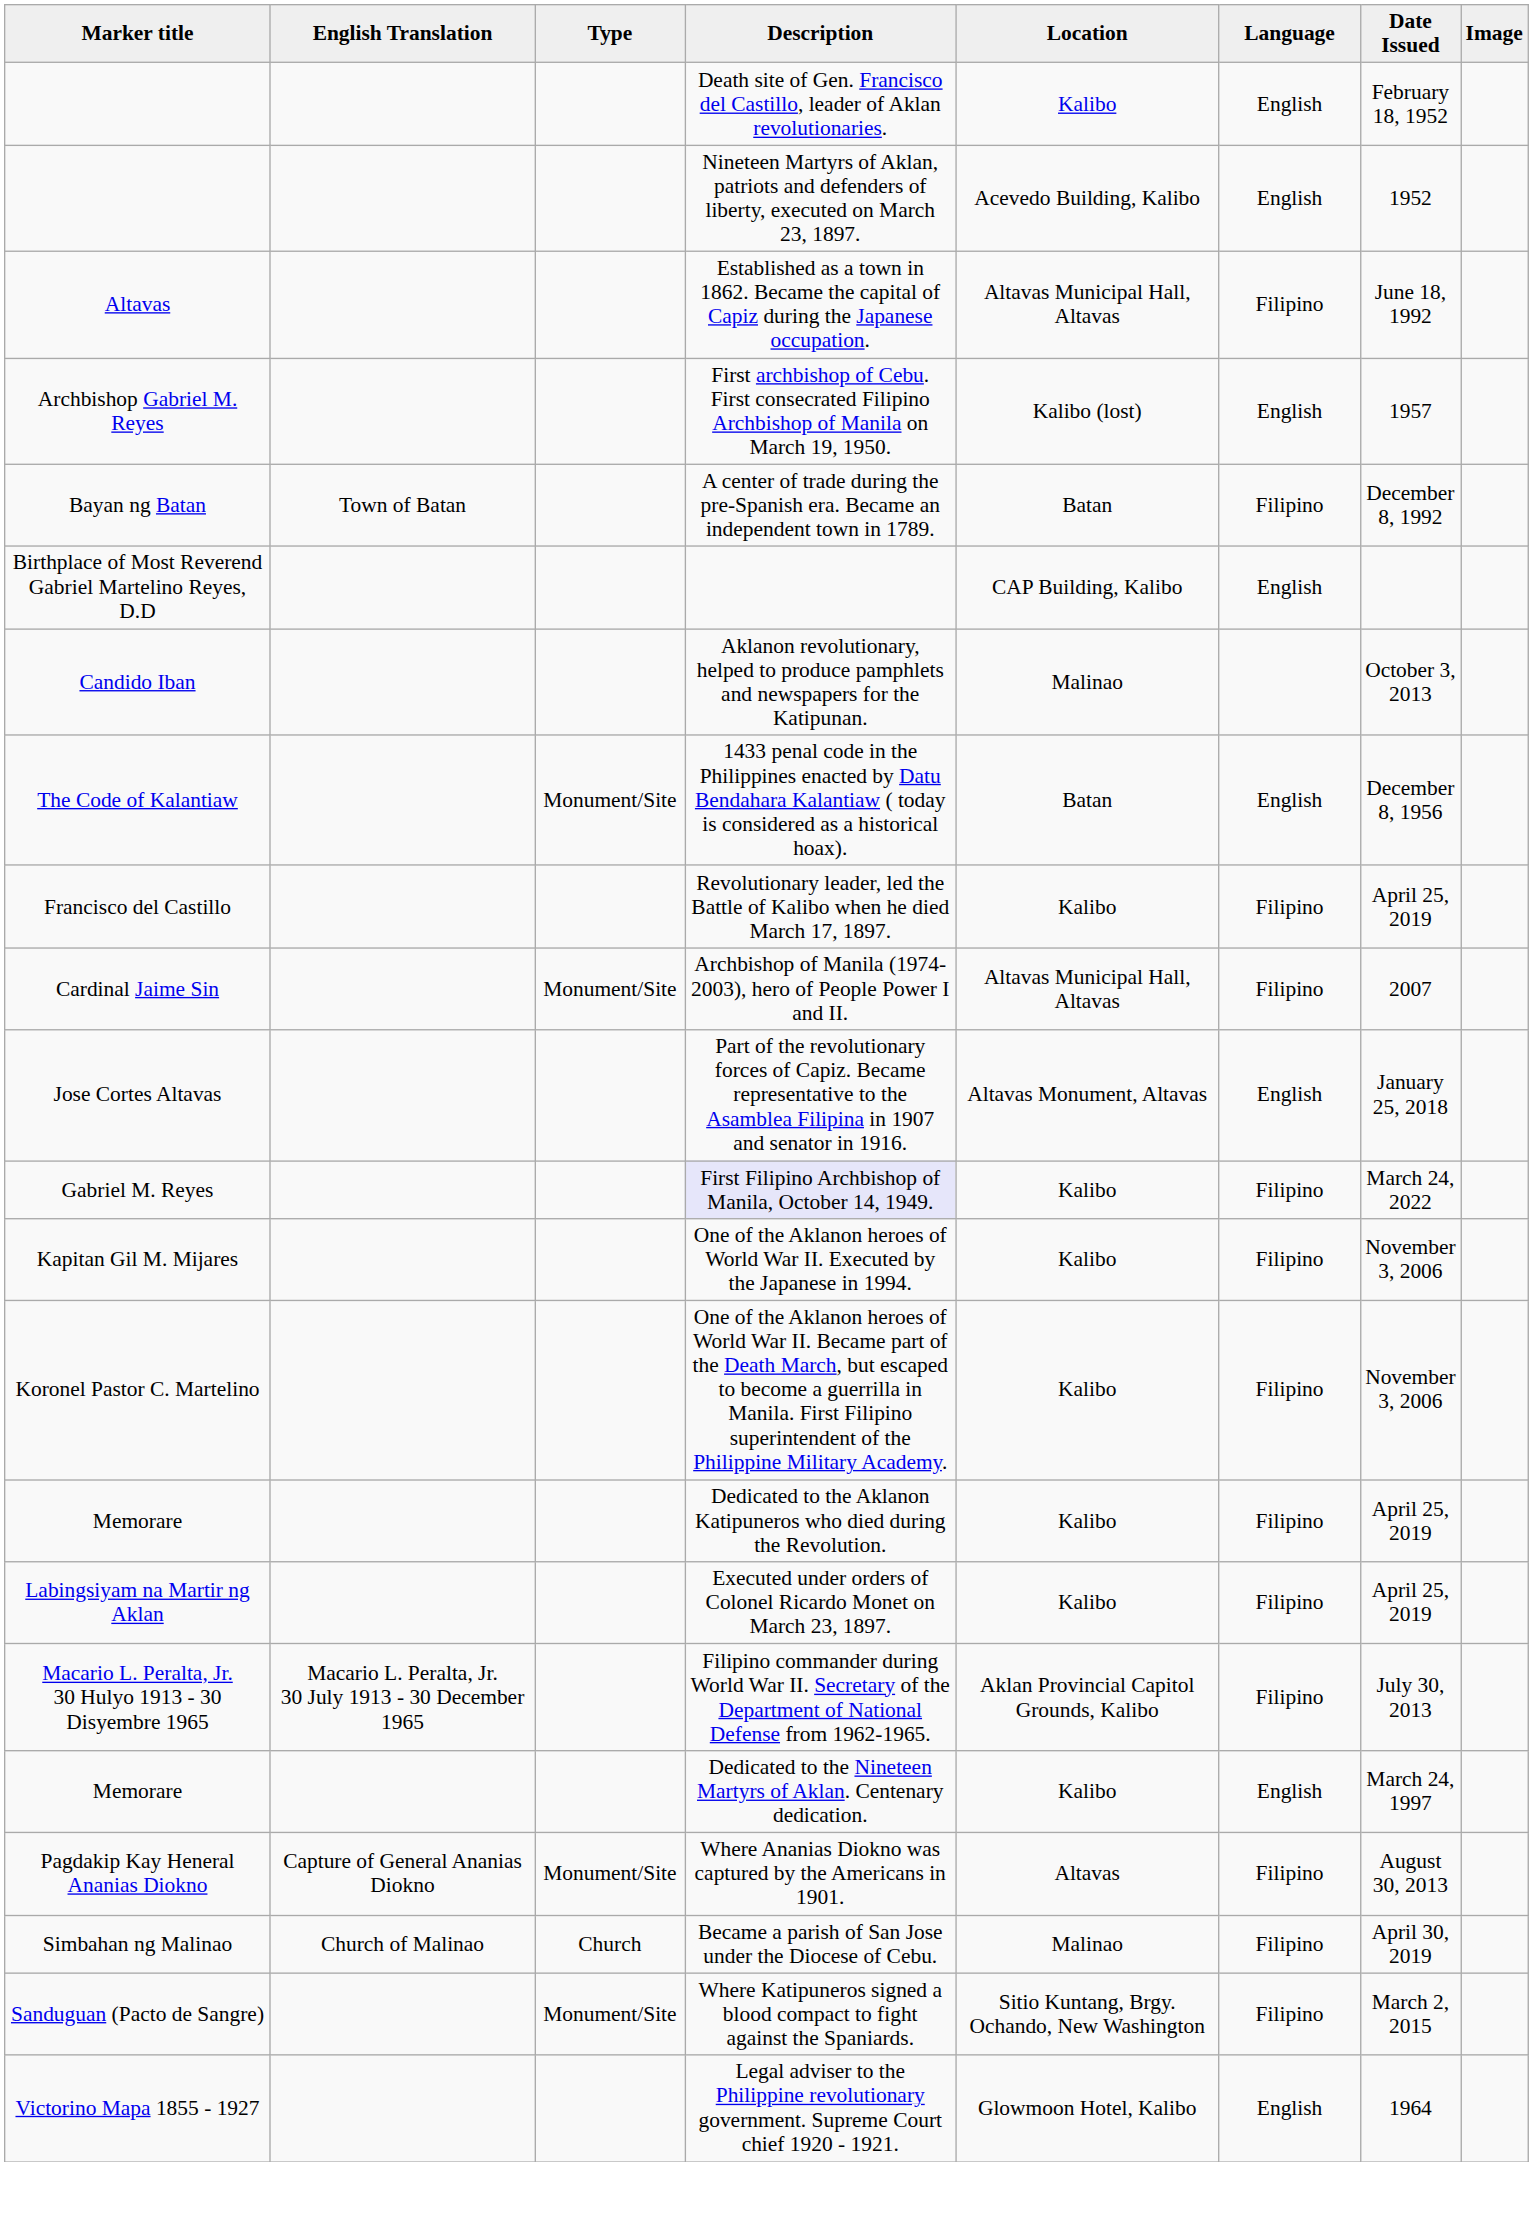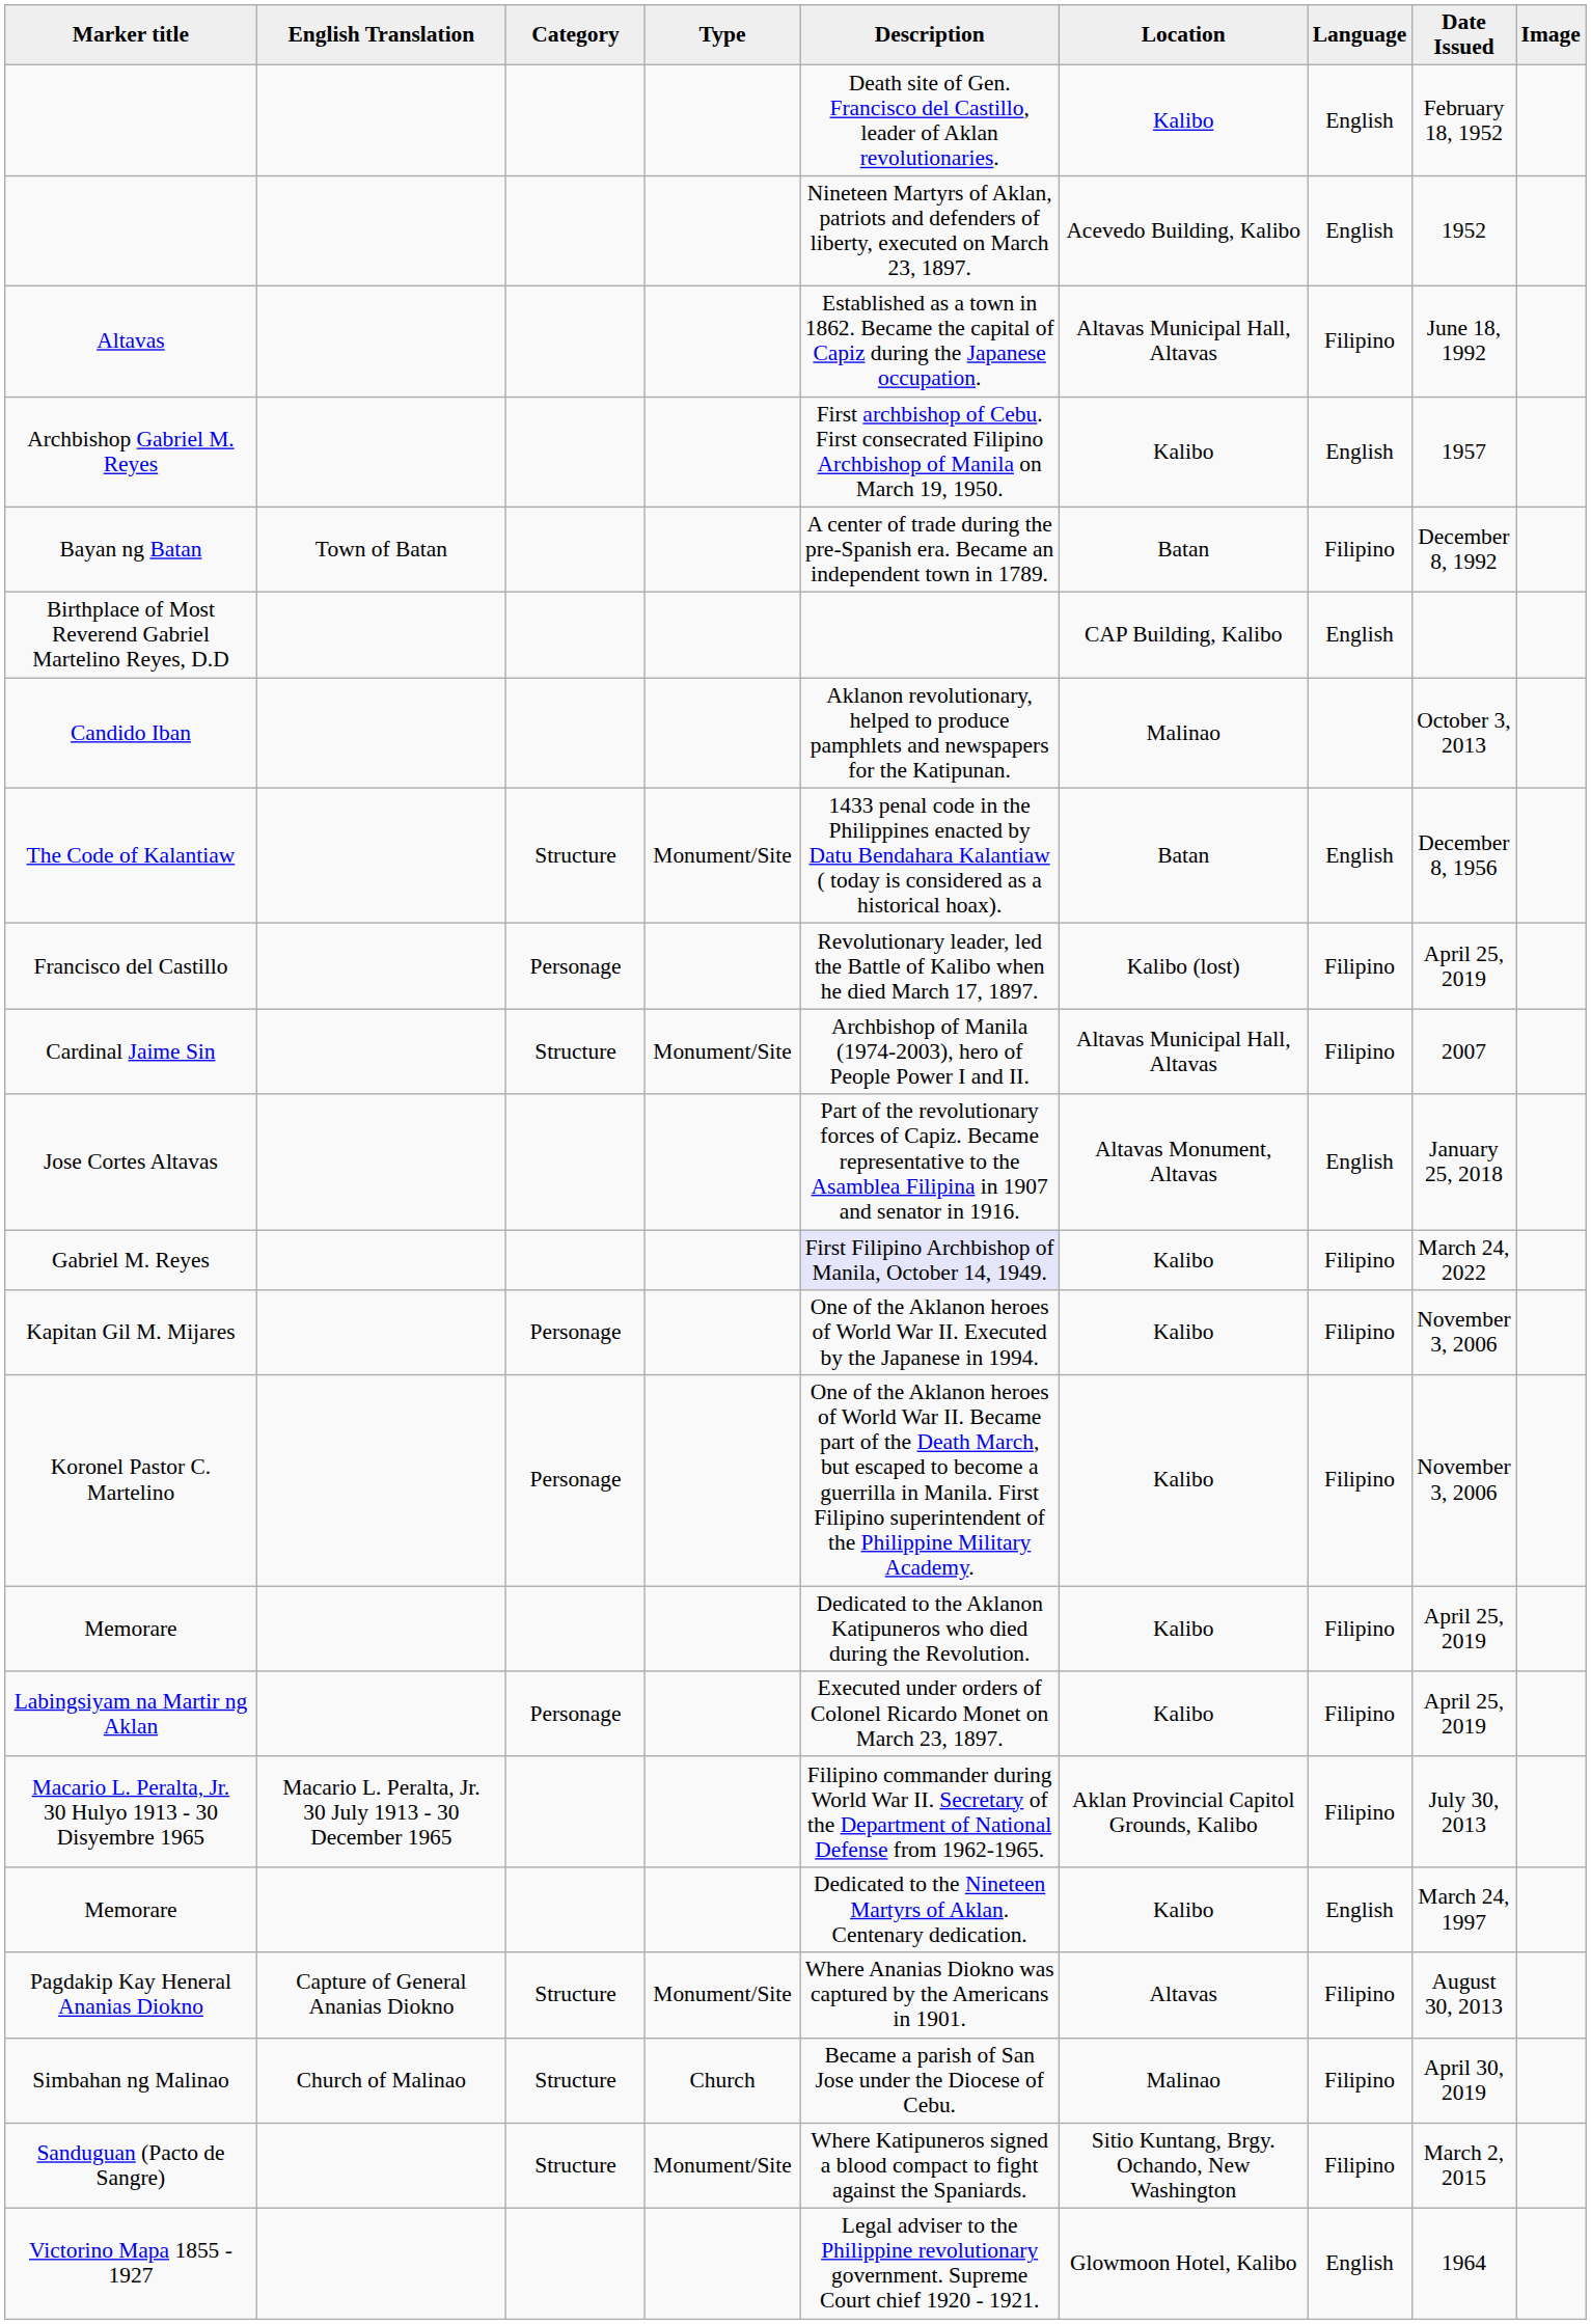+ column: Category | Structure | Personage | Structure | Personage | Personage | Personage | Structure | Structure | Structure
Archbishop Gabriel M. Reyes | Location: Kalibo (lost) -> Kalibo
Francisco del Castillo | Location: Kalibo -> Kalibo (lost)
